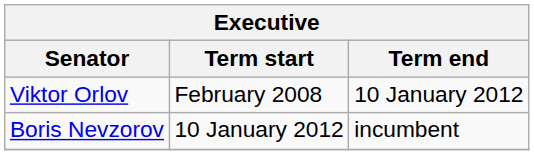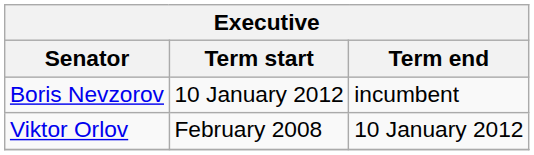rows swapped: Viktor Orlov <-> Boris Nevzorov
